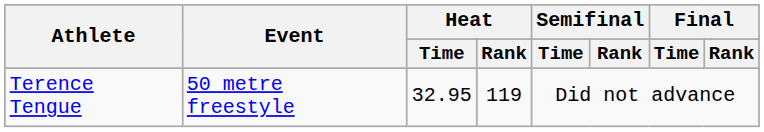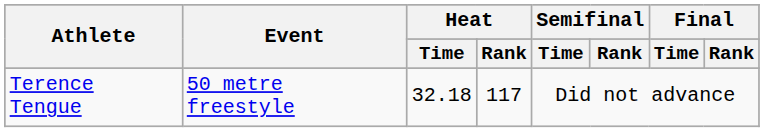Terence Tengue | Heat / Time: 32.95 -> 32.18
Terence Tengue | Heat / Rank: 119 -> 117
